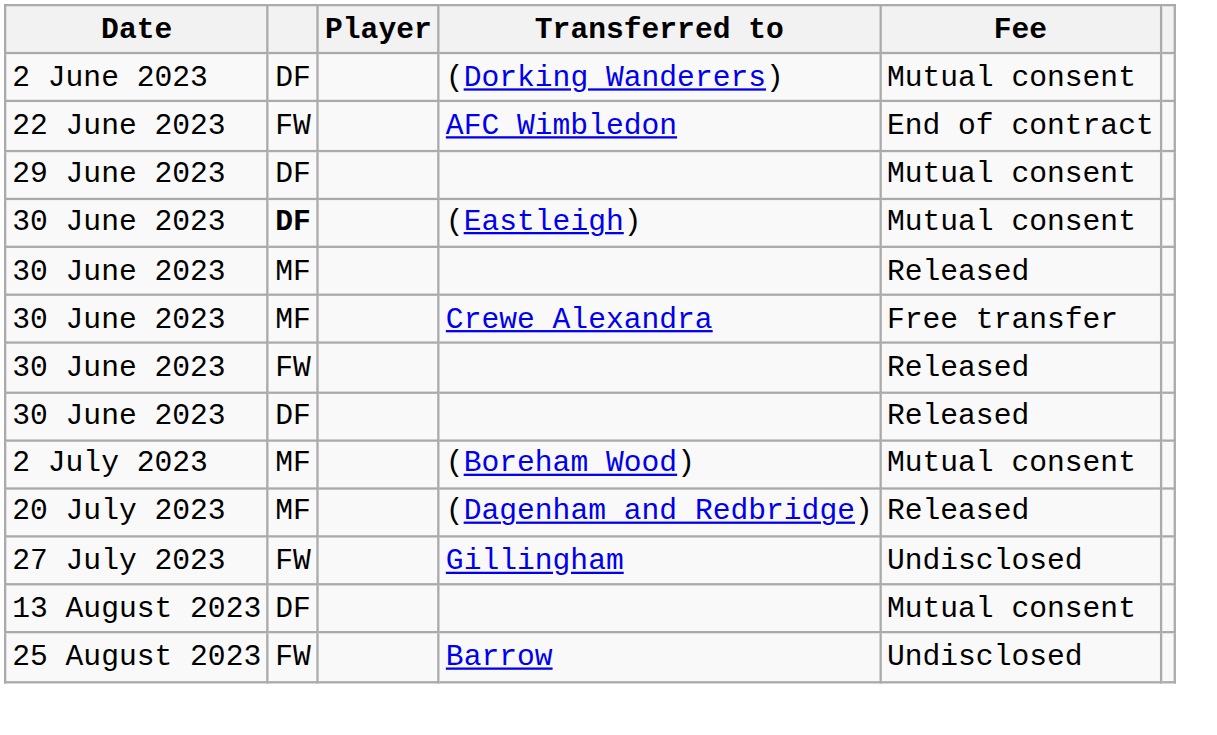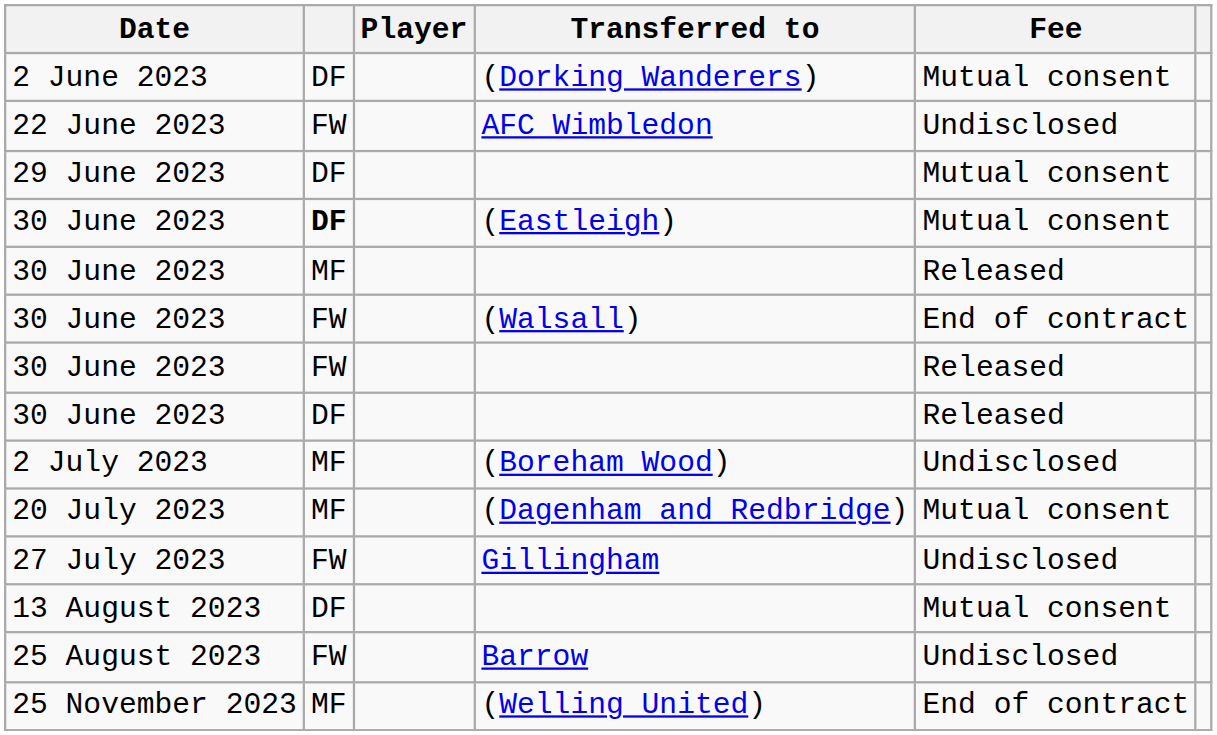AFC Wimbledon | Fee: End of contract -> Undisclosed
+ row: 30 June 2023 | FW | (Walsall) | End of contract
- row: 30 June 2023 | MF | Crewe Alexandra | Free transfer
(Boreham Wood) | Fee: Mutual consent -> Undisclosed
(Dagenham and Redbridge) | Fee: Released -> Mutual consent
+ row: 25 November 2023 | MF | (Welling United) | End of contract
